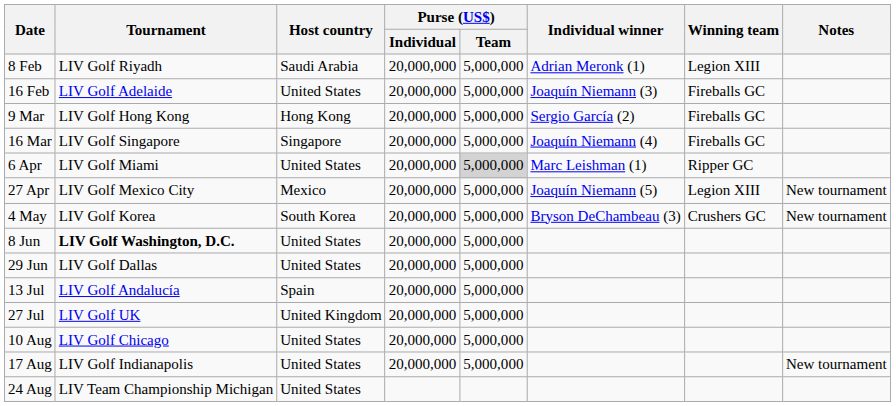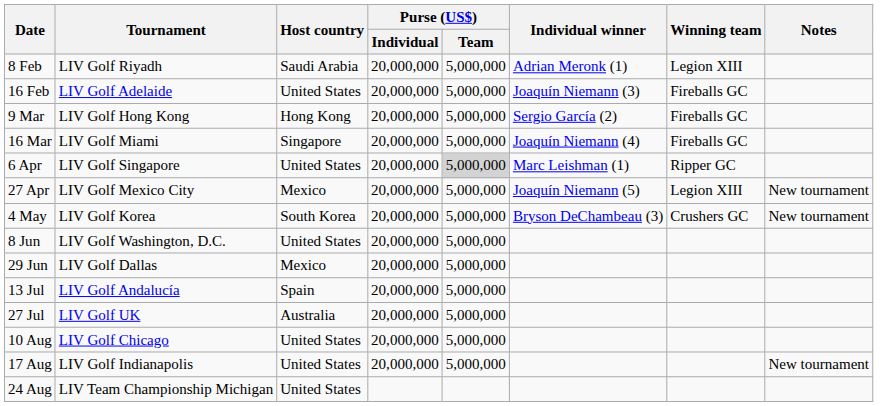16 Mar | Tournament: LIV Golf Singapore -> LIV Golf Miami
6 Apr | Tournament: LIV Golf Miami -> LIV Golf Singapore
8 Jun | Tournament: bold -> normal
29 Jun | Host country: United States -> Mexico
27 Jul | Host country: United Kingdom -> Australia
